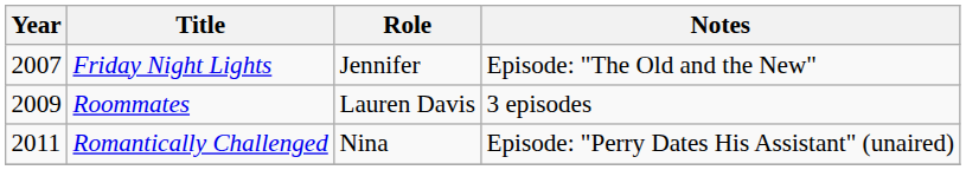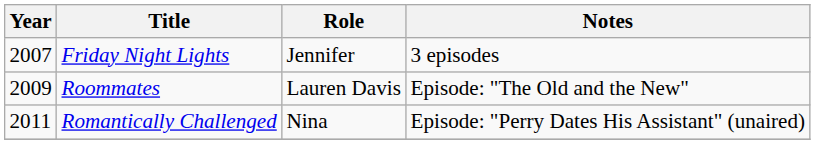Friday Night Lights | Notes: Episode: "The Old and the New" -> 3 episodes
Roommates | Notes: 3 episodes -> Episode: "The Old and the New"
